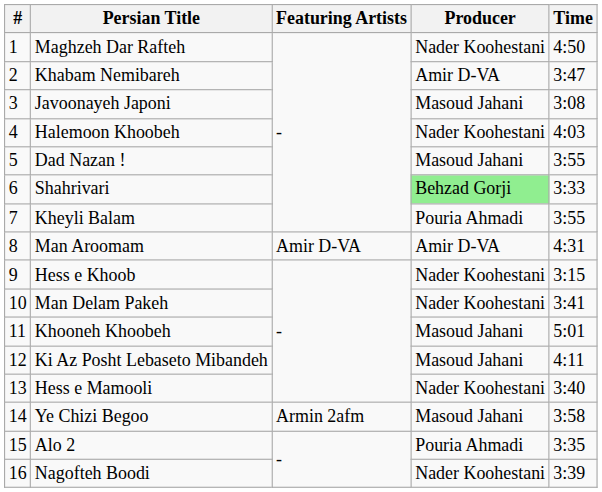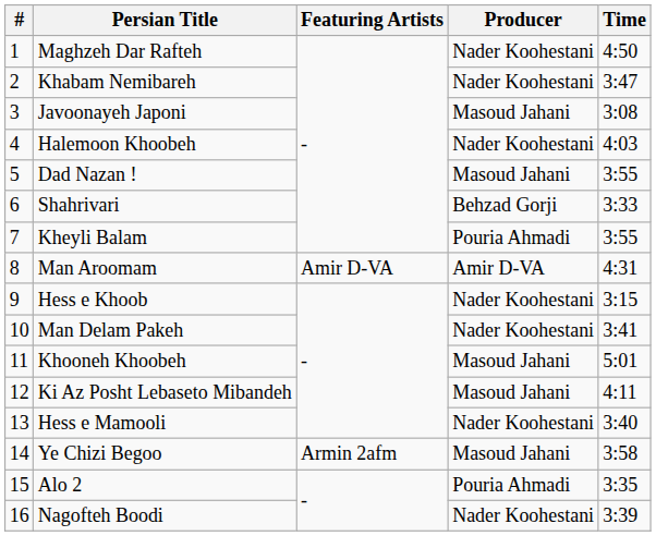Khabam Nemibareh | Producer: Amir D-VA -> Nader Koohestani
Shahrivari | Producer: lightgreen background -> no background
